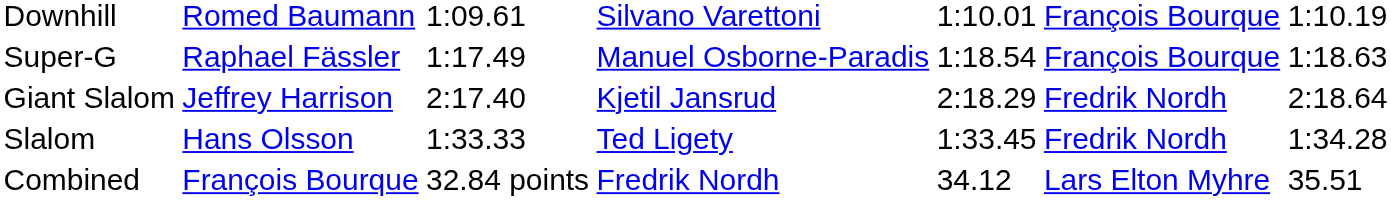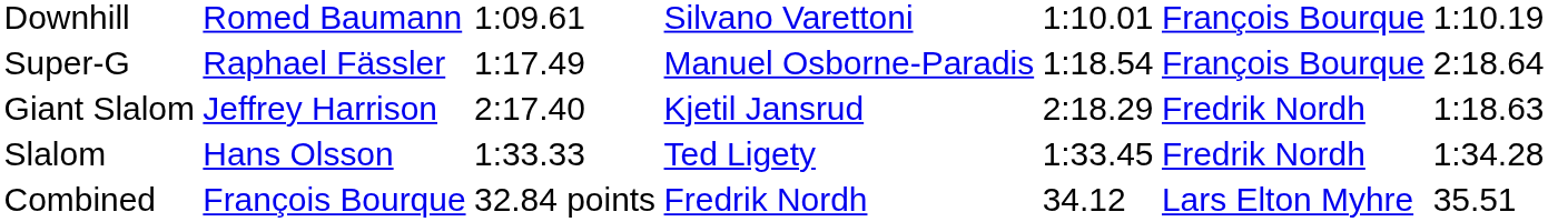Super-G | column 7: 1:18.63 -> 2:18.64
Giant Slalom | column 7: 2:18.64 -> 1:18.63
